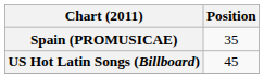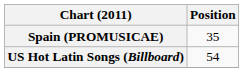US Hot Latin Songs (Billboard) | Position: 45 -> 54
